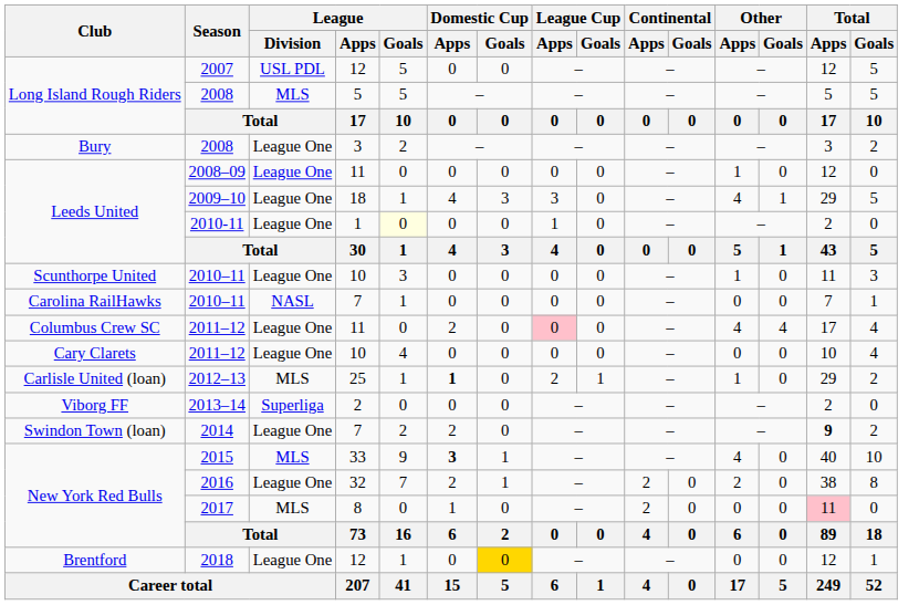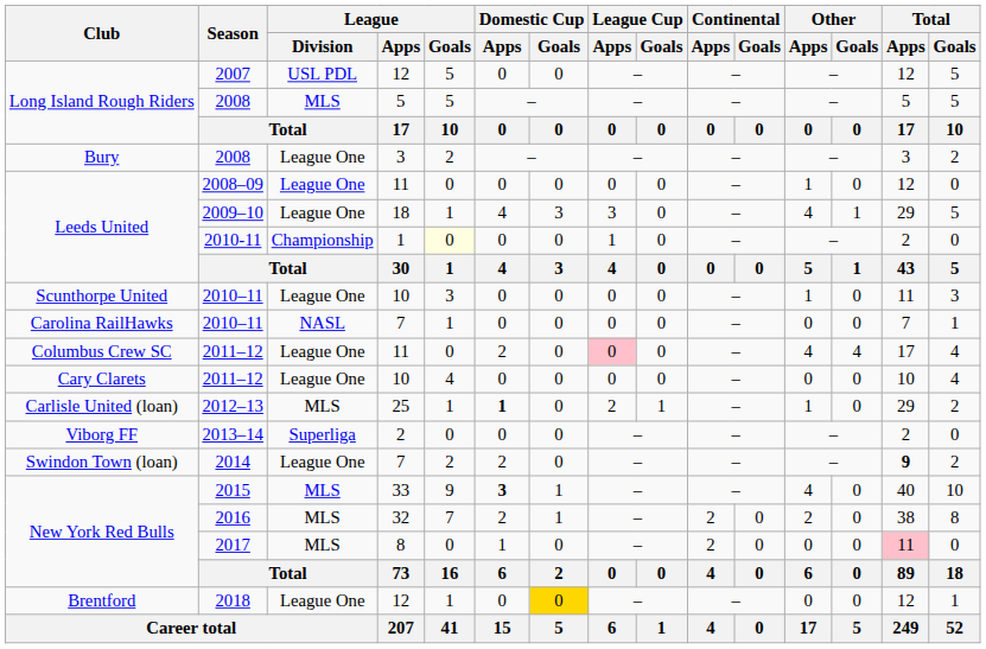2010-11 | League / Division: League One -> Championship
2016 | League / Division: League One -> MLS
